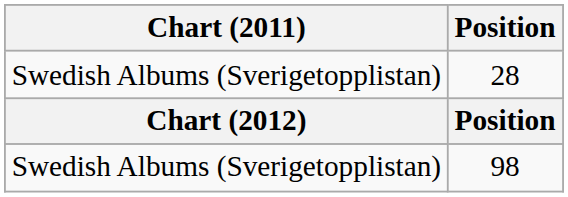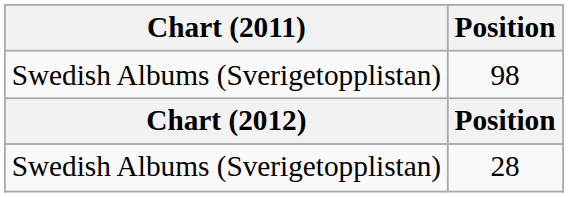rows swapped: 28 <-> 98
